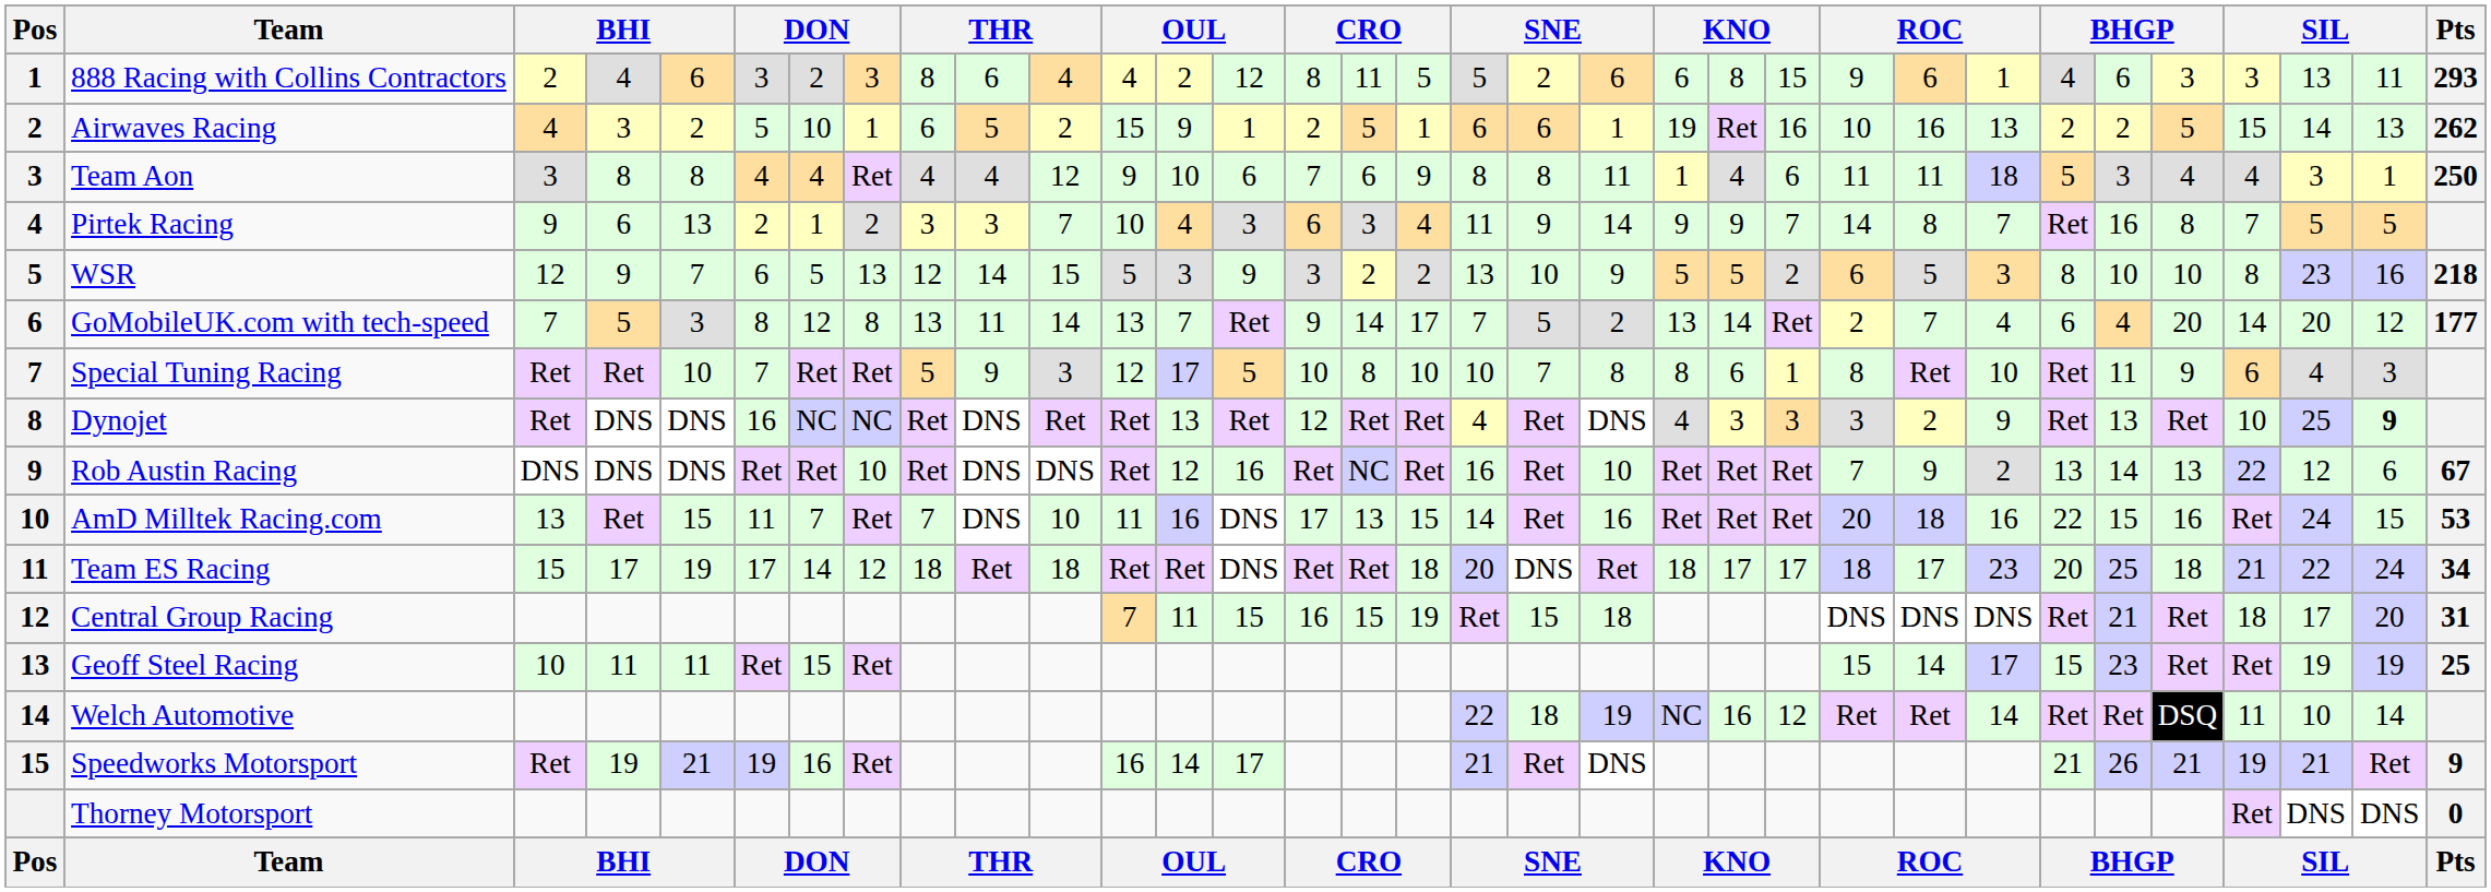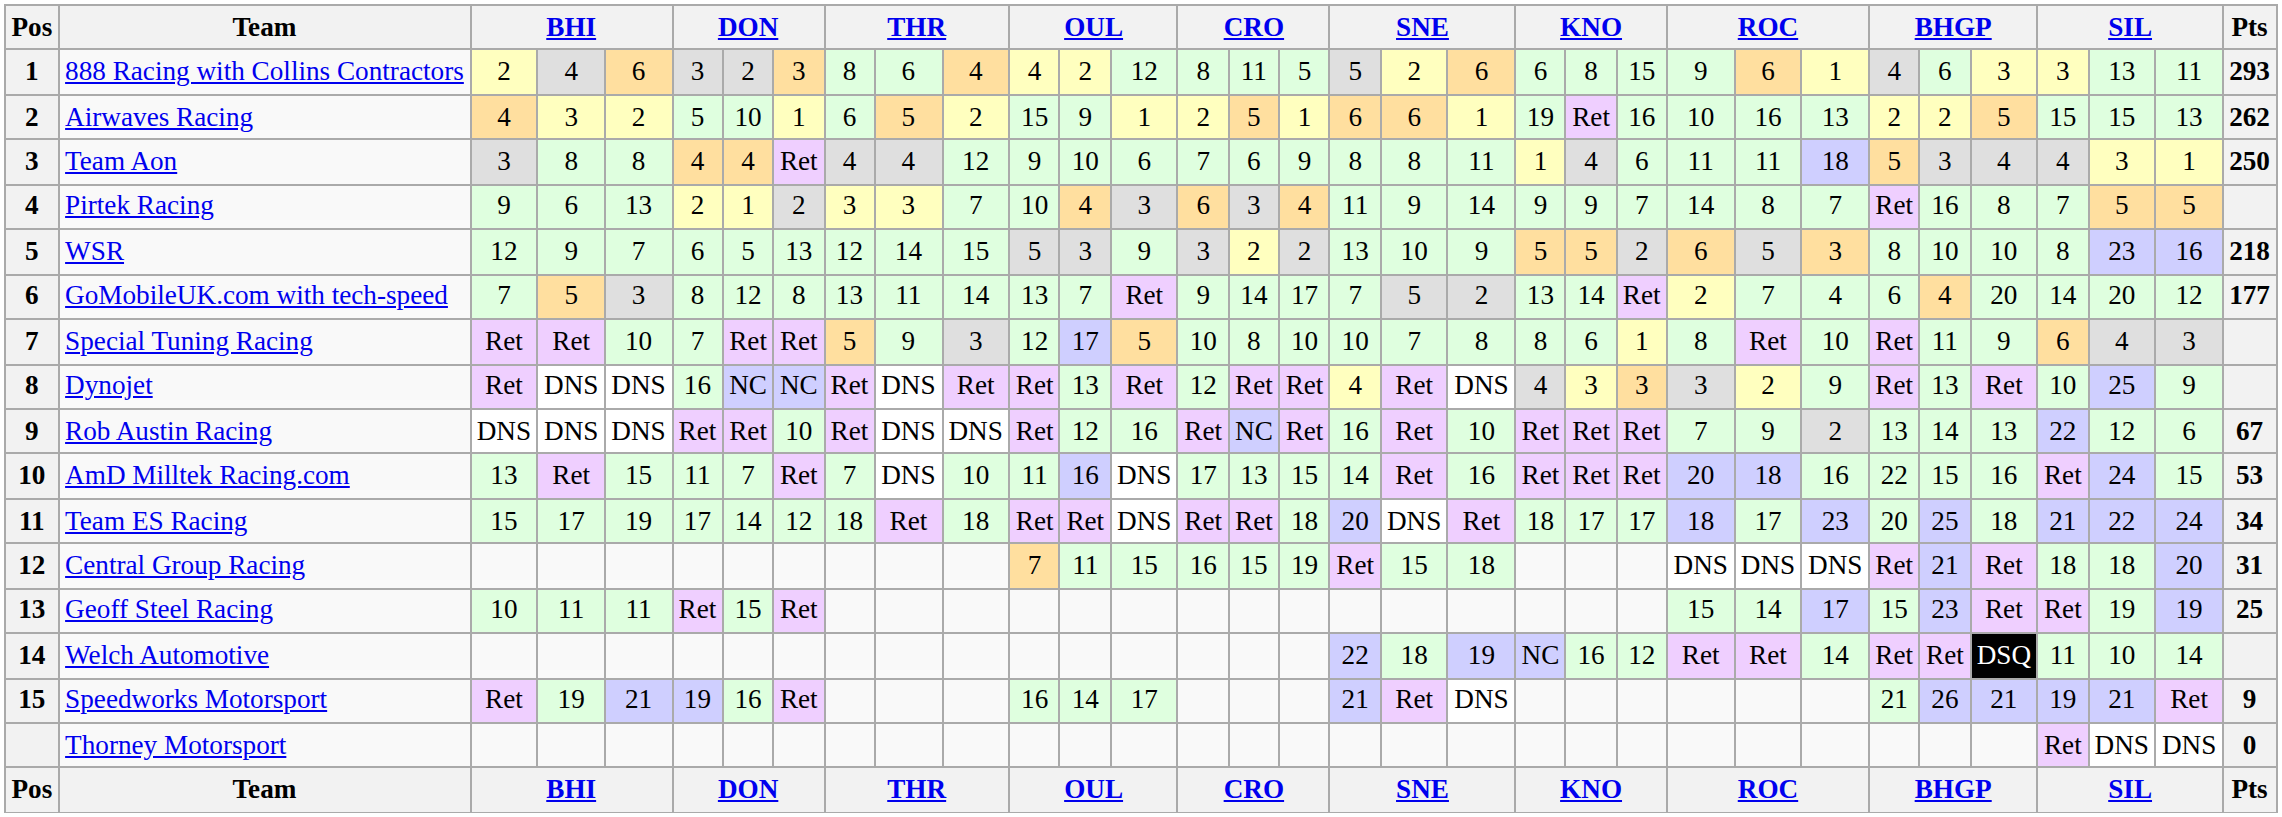Airwaves Racing | column 31: 14 -> 15
Dynojet | column 32: bold -> normal
Central Group Racing | column 31: 17 -> 18
